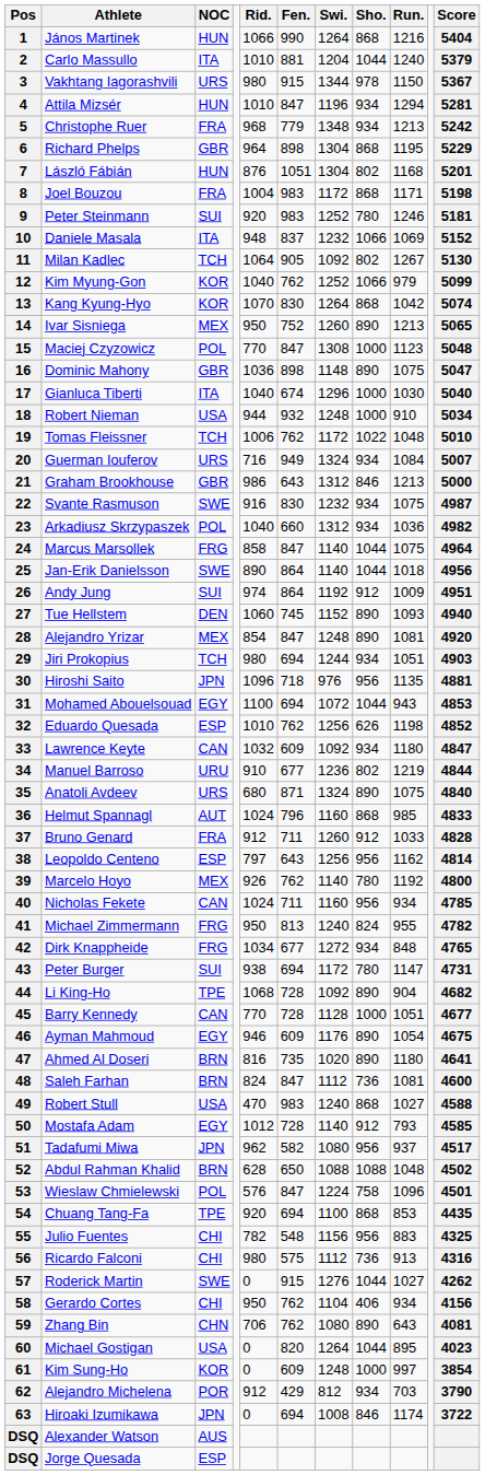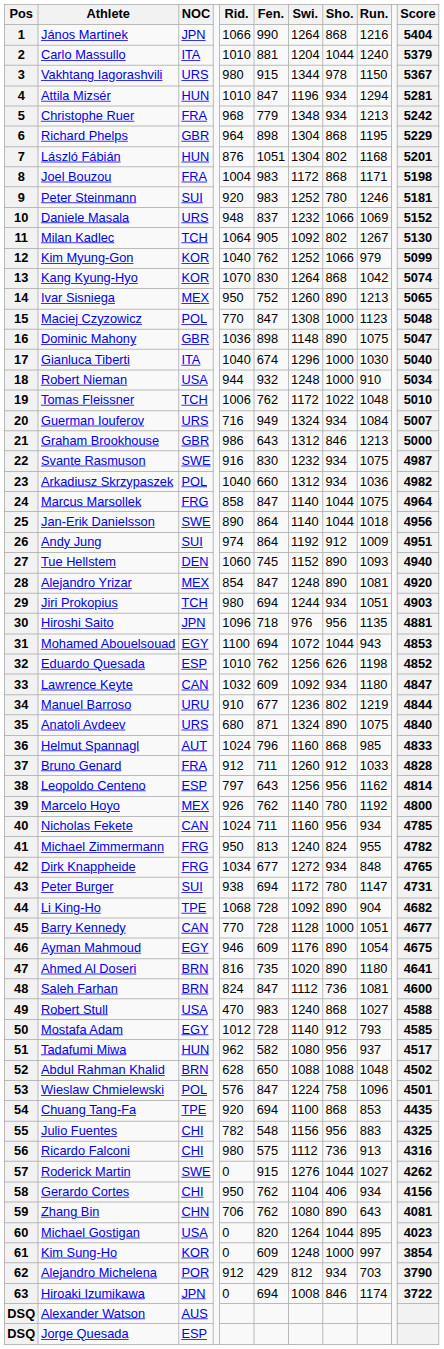1 | NOC: HUN -> JPN
10 | NOC: ITA -> URS
51 | NOC: JPN -> HUN
